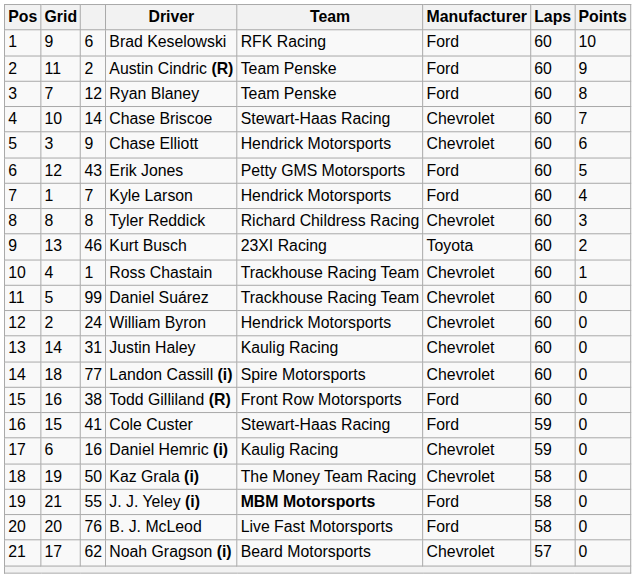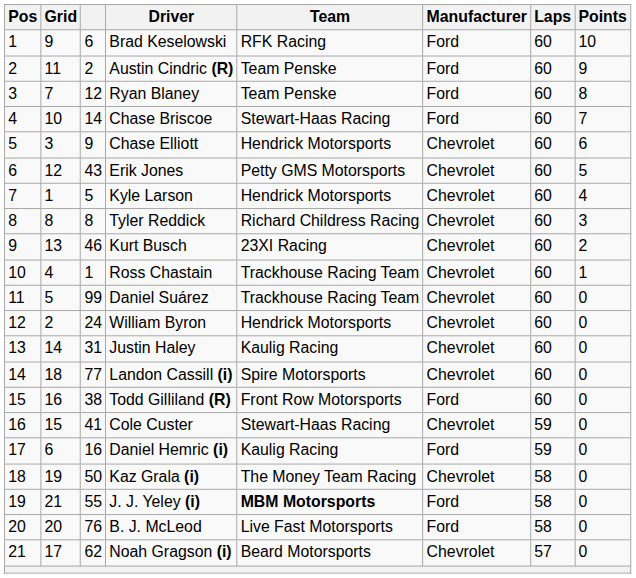Chase Briscoe | Manufacturer: Chevrolet -> Ford
Erik Jones | Manufacturer: Ford -> Chevrolet
Kyle Larson | column 3: 7 -> 5
Kyle Larson | Manufacturer: Ford -> Chevrolet
Kurt Busch | Manufacturer: Toyota -> Chevrolet
Cole Custer | Manufacturer: Ford -> Chevrolet
Daniel Hemric (i) | Manufacturer: Chevrolet -> Ford
